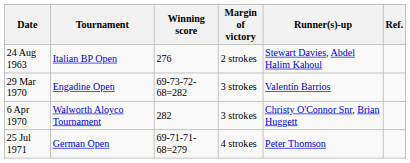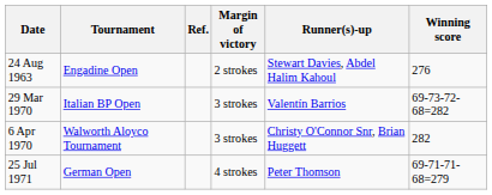columns swapped: Winning score <-> Ref.
24 Aug 1963 | Tournament: Italian BP Open -> Engadine Open
29 Mar 1970 | Tournament: Engadine Open -> Italian BP Open
